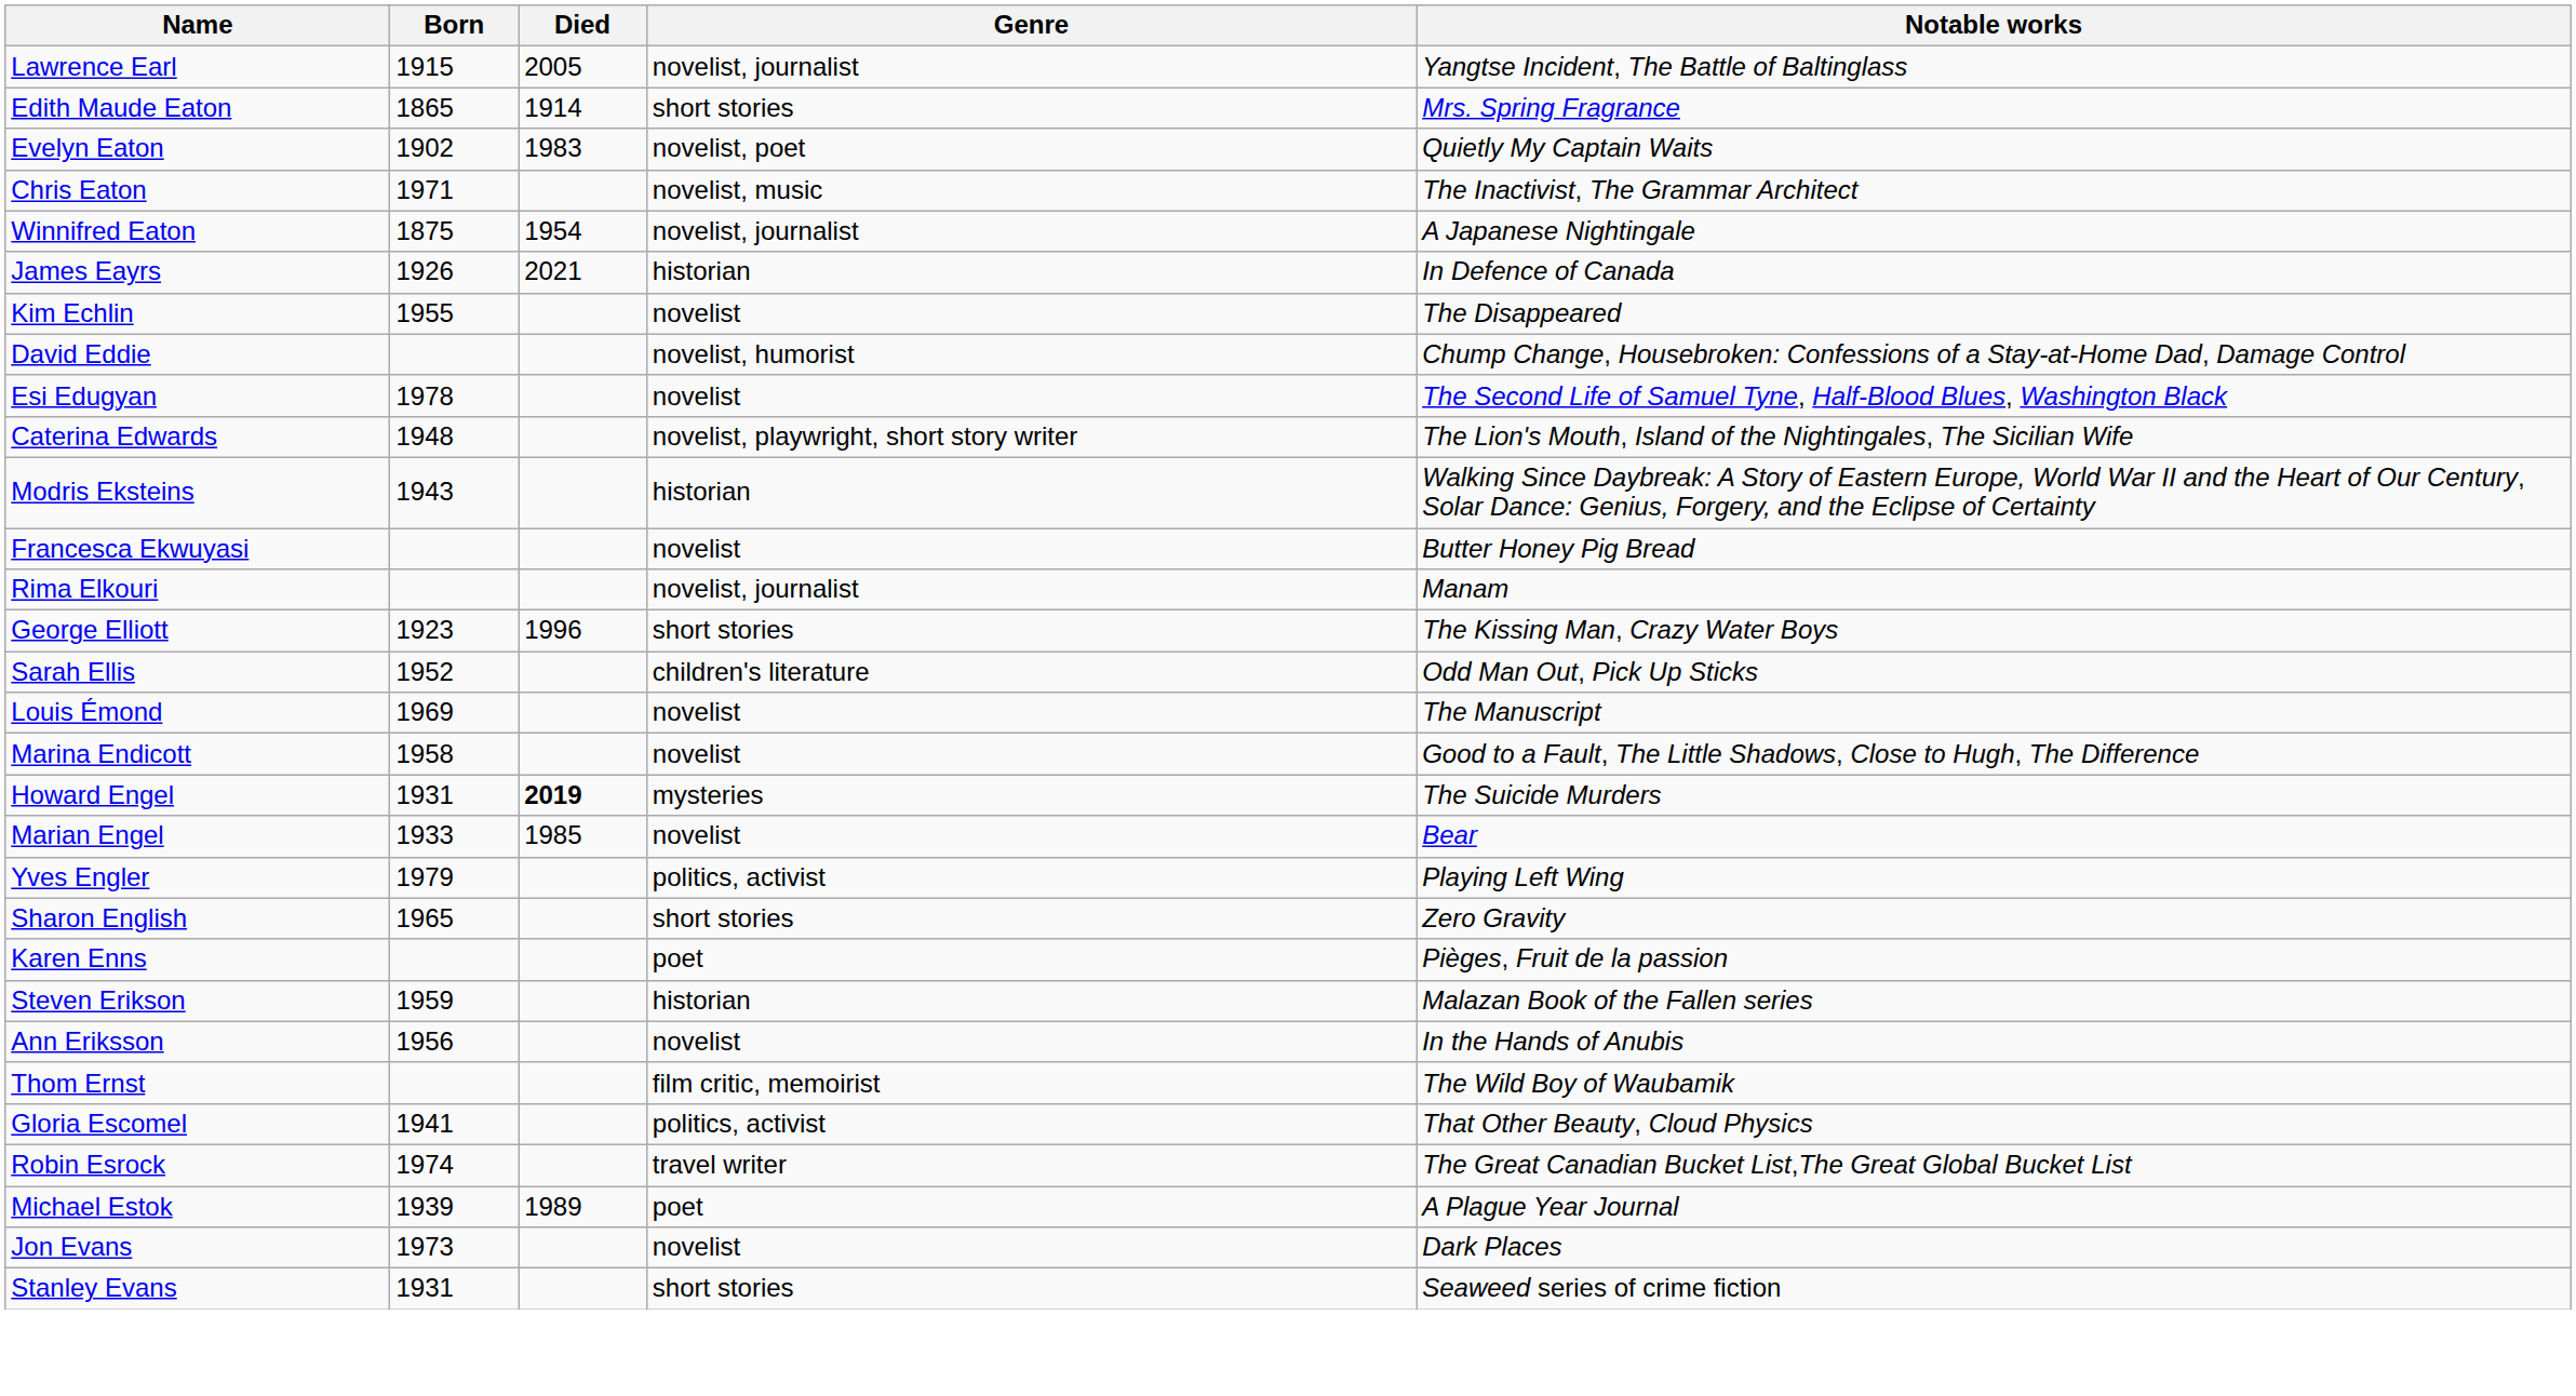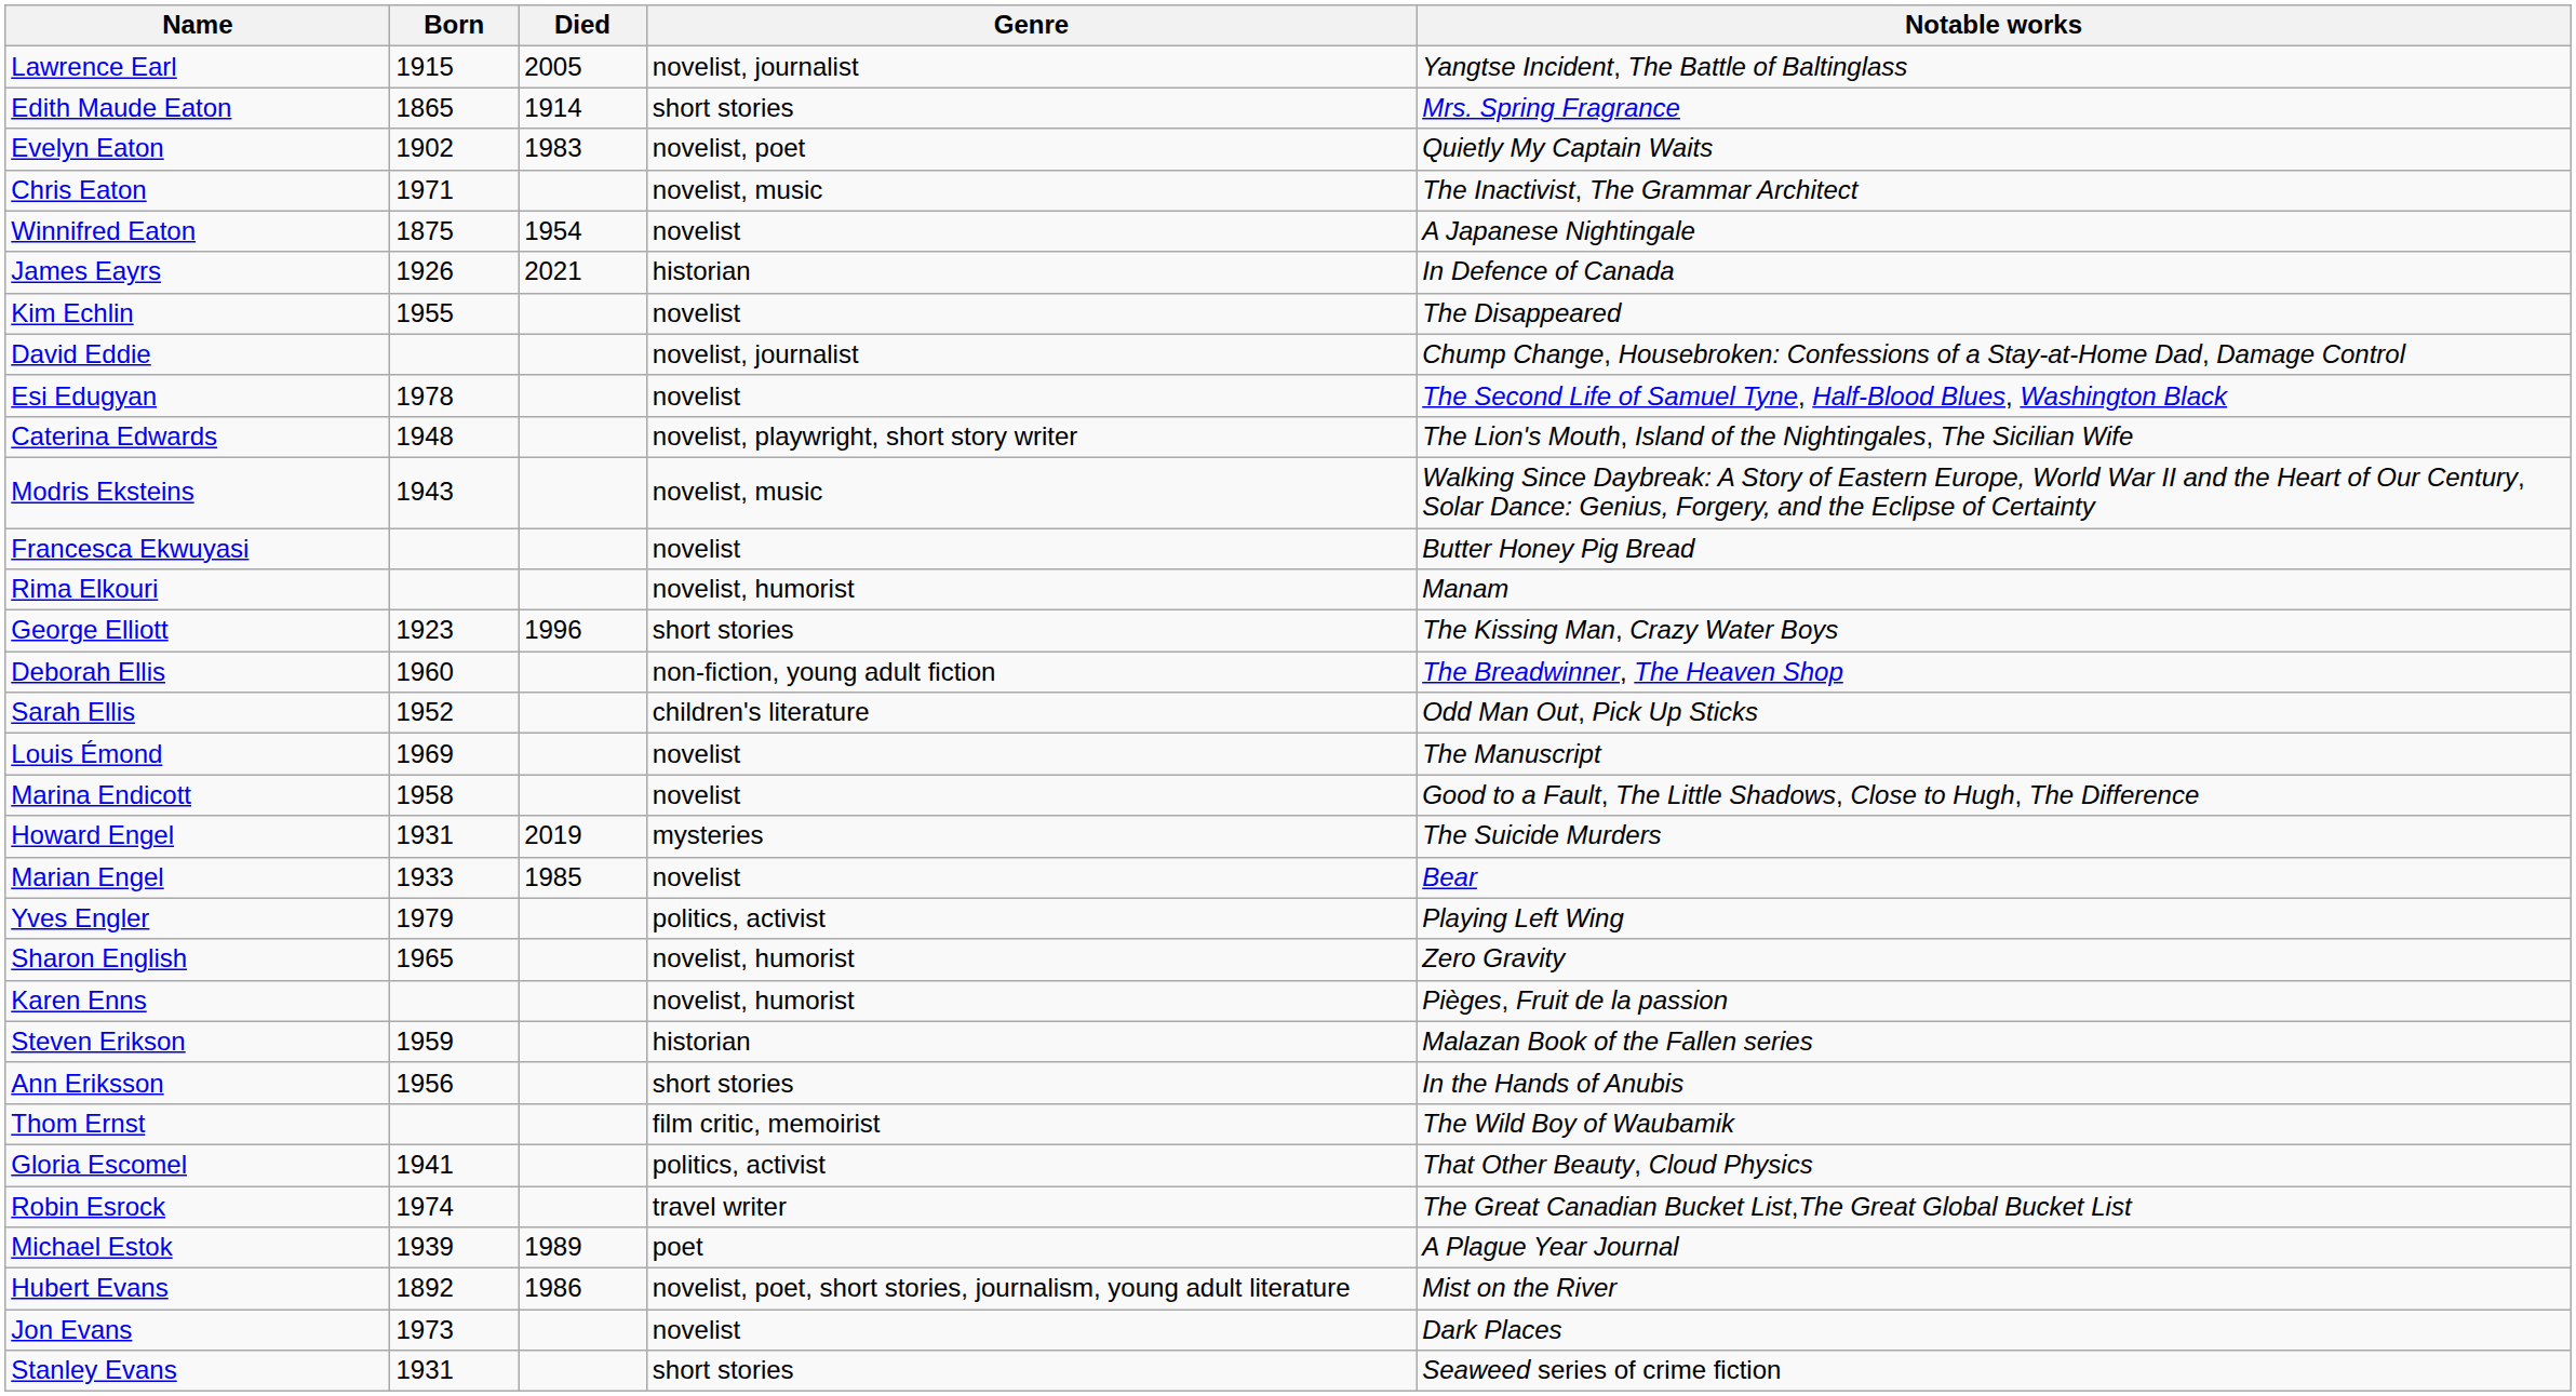Winnifred Eaton | Genre: novelist, journalist -> novelist
David Eddie | Genre: novelist, humorist -> novelist, journalist
Modris Eksteins | Genre: historian -> novelist, music
Rima Elkouri | Genre: novelist, journalist -> novelist, humorist
+ row: Deborah Ellis | 1960 | non-fiction, young adult fiction | The Breadwinner, The Heaven Shop
Howard Engel | Died: bold -> normal
Sharon English | Genre: short stories -> novelist, humorist
Karen Enns | Genre: poet -> novelist, humorist
Ann Eriksson | Genre: novelist -> short stories
+ row: Hubert Evans | 1892 | 1986 | novelist, poet, short stories, journalism, young adult literature | Mist on the River
